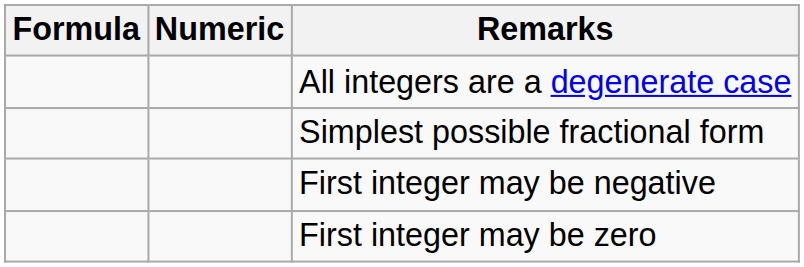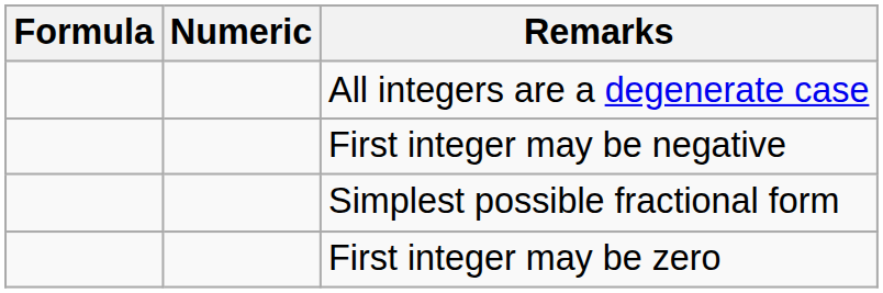rows swapped: Simplest possible fractional form <-> First integer may be negative
